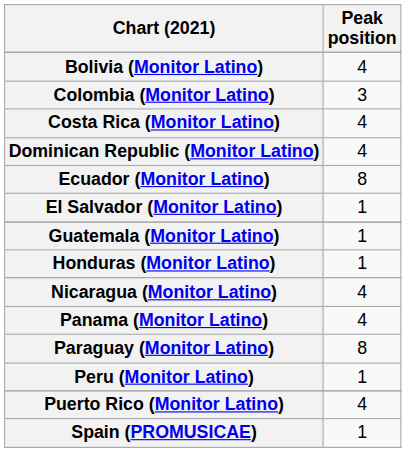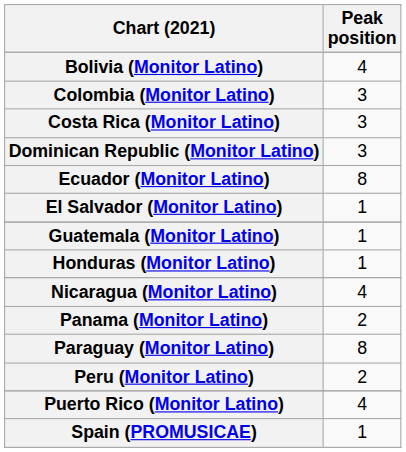Costa Rica (Monitor Latino) | Peak position: 4 -> 3
Dominican Republic (Monitor Latino) | Peak position: 4 -> 3
Panama (Monitor Latino) | Peak position: 4 -> 2
Peru (Monitor Latino) | Peak position: 1 -> 2
